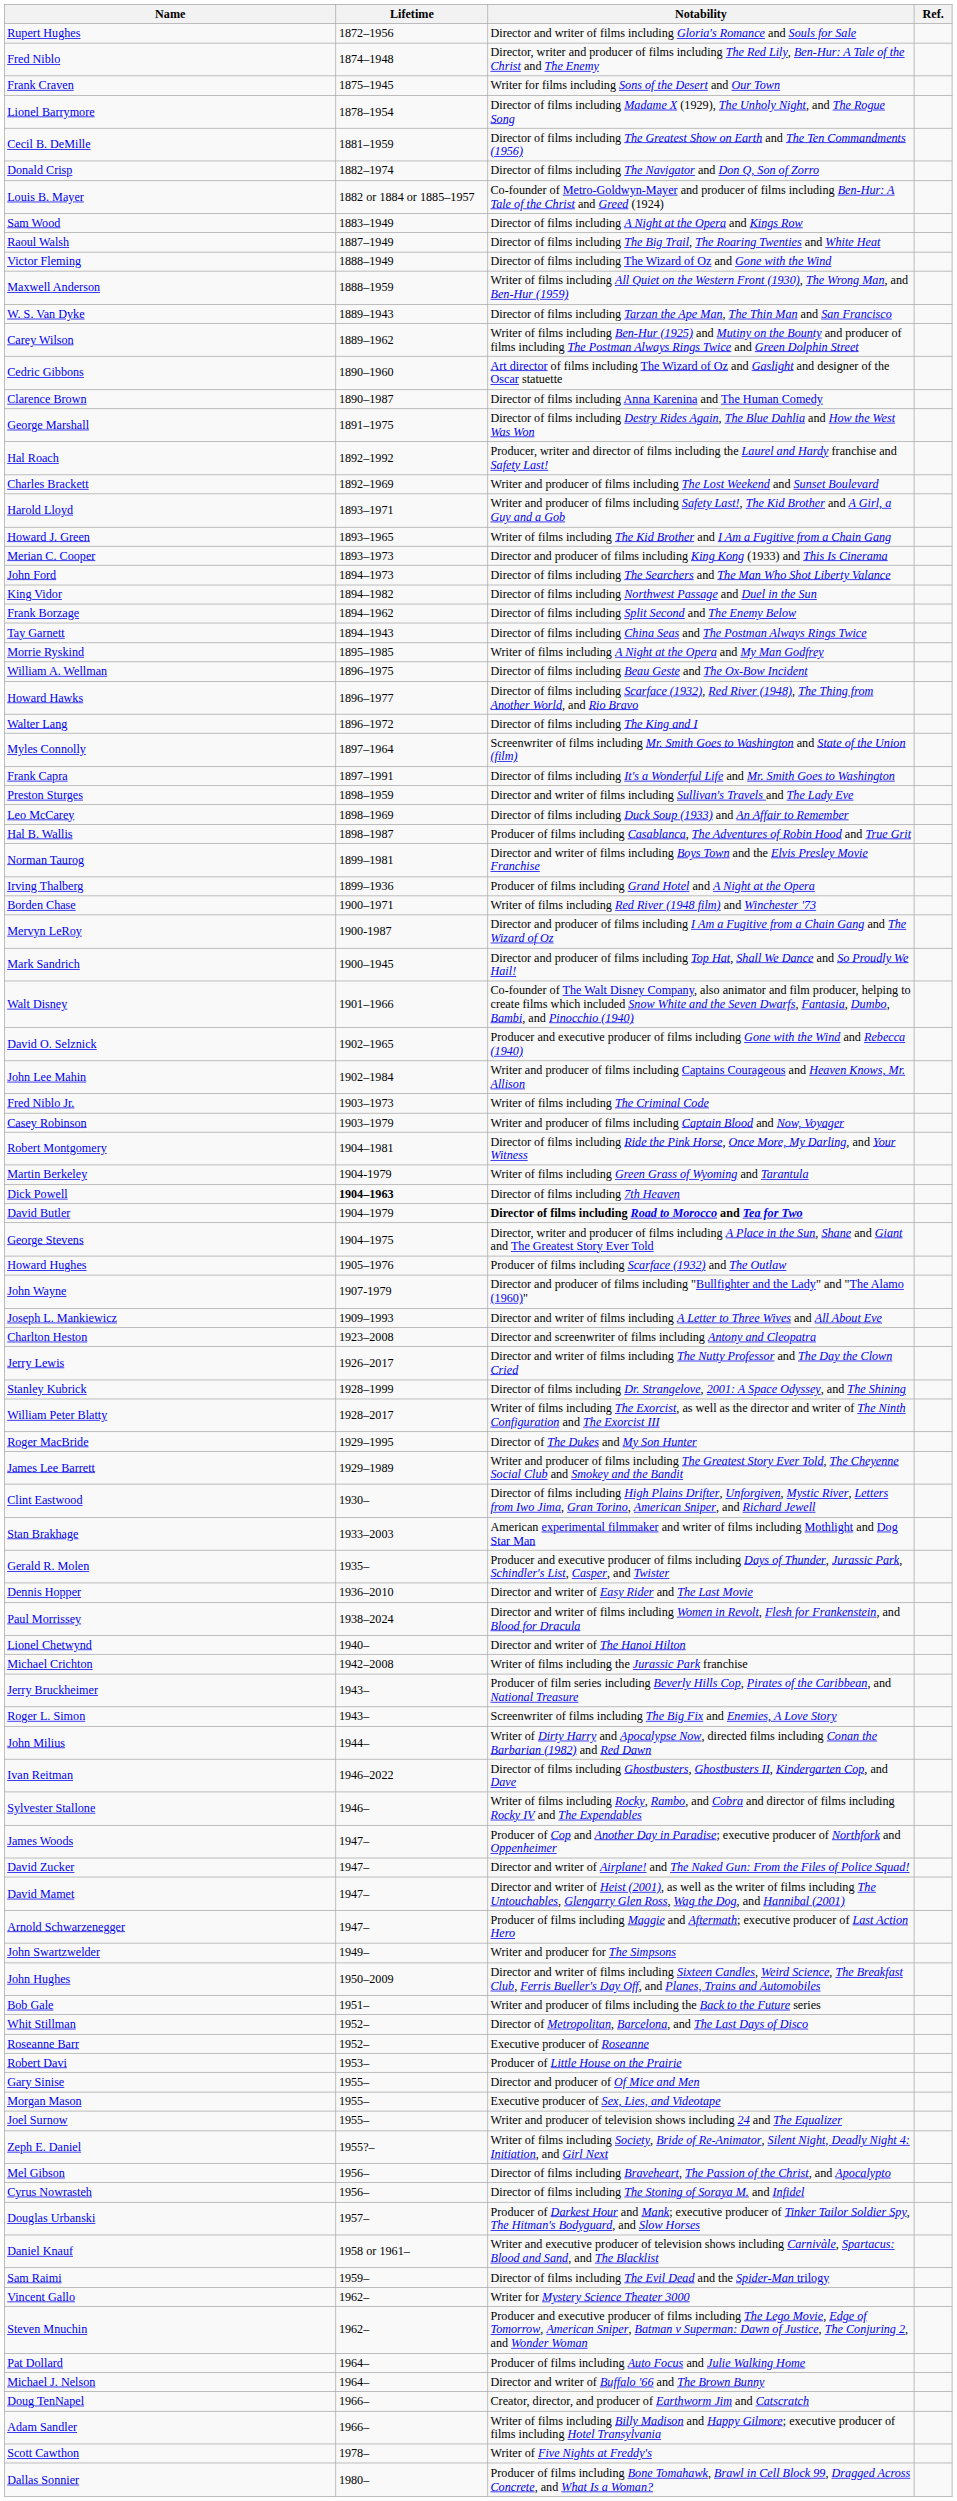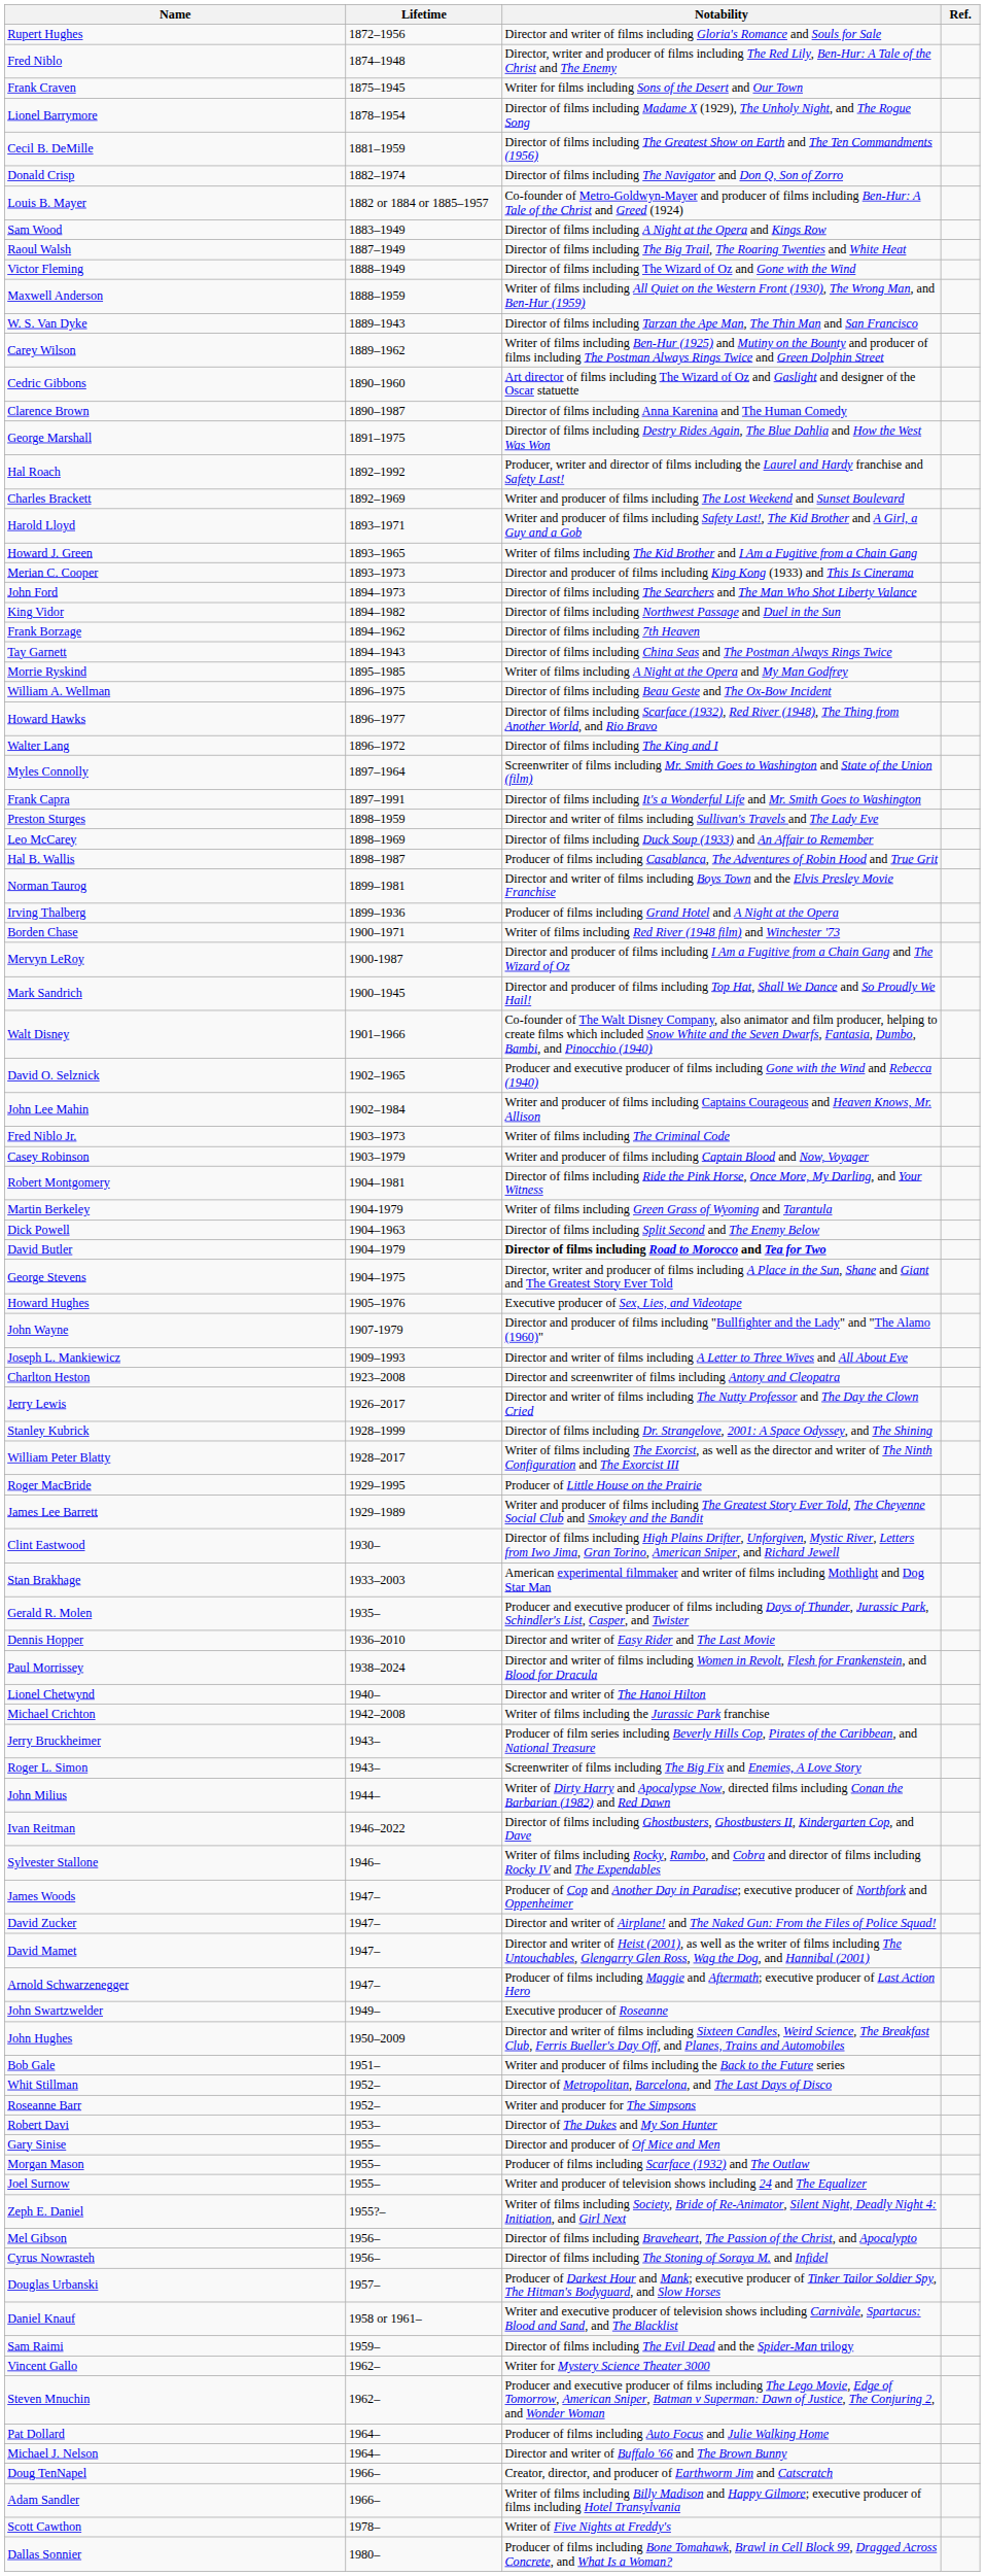Frank Borzage | Notability: Director of films including Split Second and The Enemy Below -> Director of films including 7th Heaven
Dick Powell | Lifetime: bold -> normal
Dick Powell | Notability: Director of films including 7th Heaven -> Director of films including Split Second and The Enemy Below
Howard Hughes | Notability: Producer of films including Scarface (1932) and The Outlaw -> Executive producer of Sex, Lies, and Videotape
Roger MacBride | Notability: Director of The Dukes and My Son Hunter -> Producer of Little House on the Prairie
John Swartzwelder | Notability: Writer and producer for The Simpsons -> Executive producer of Roseanne
Roseanne Barr | Notability: Executive producer of Roseanne -> Writer and producer for The Simpsons
Robert Davi | Notability: Producer of Little House on the Prairie -> Director of The Dukes and My Son Hunter
Morgan Mason | Notability: Executive producer of Sex, Lies, and Videotape -> Producer of films including Scarface (1932) and The Outlaw
